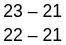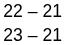rows swapped: 22 – 21 <-> 23 – 21
